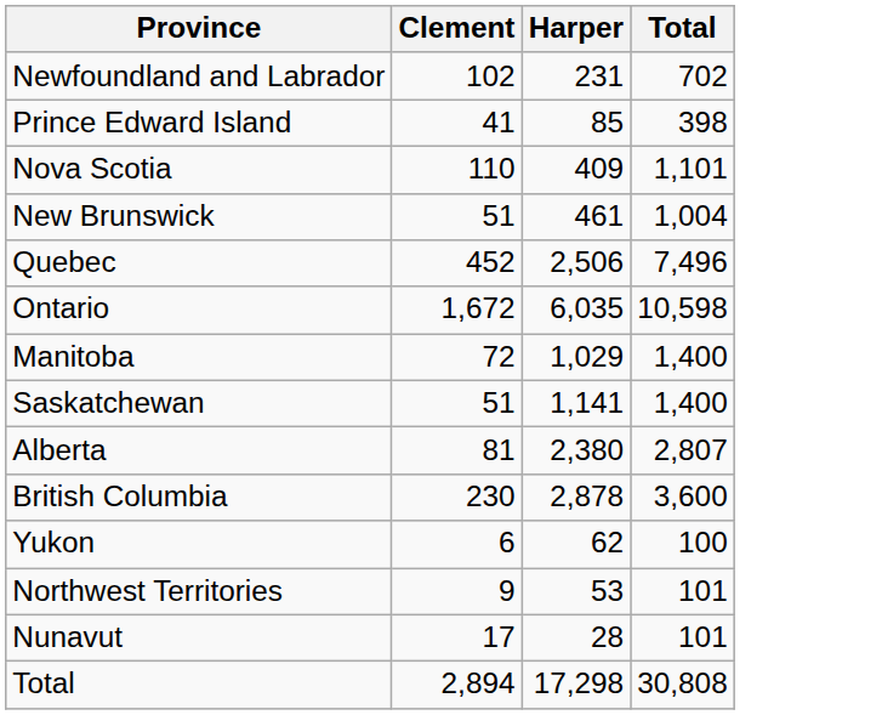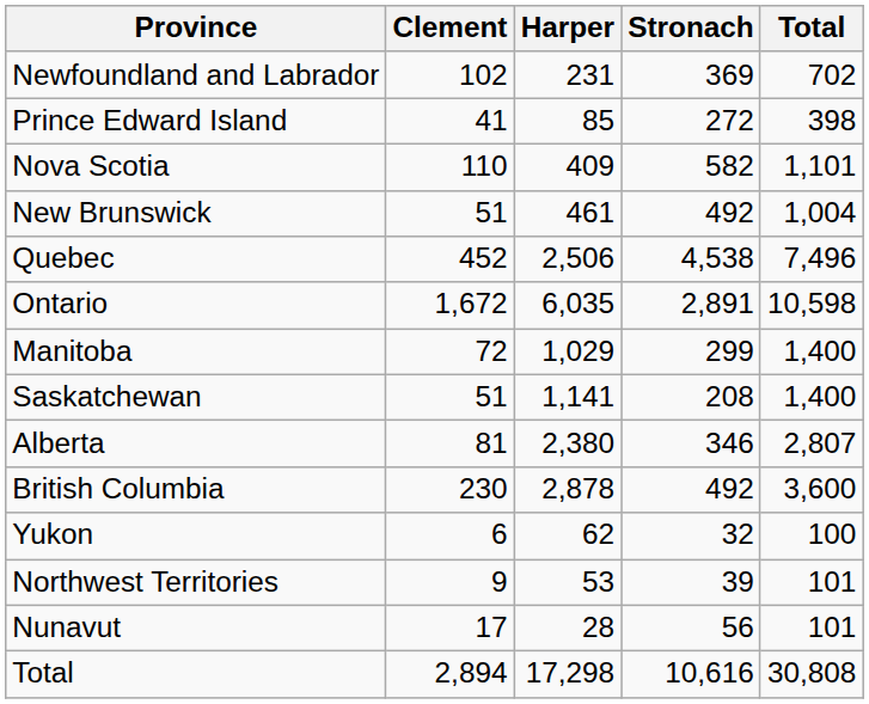+ column: Stronach | 369 | 272 | 582 | 492 | 4,538 | 2,891 | 299 | 208 | 346 | 492 | 32 | 39 | 56 | 10,616
